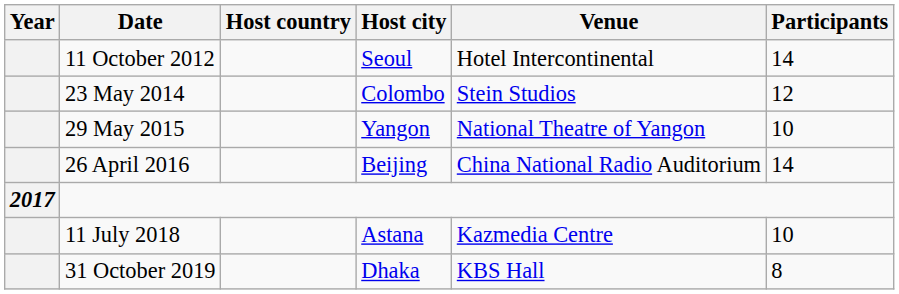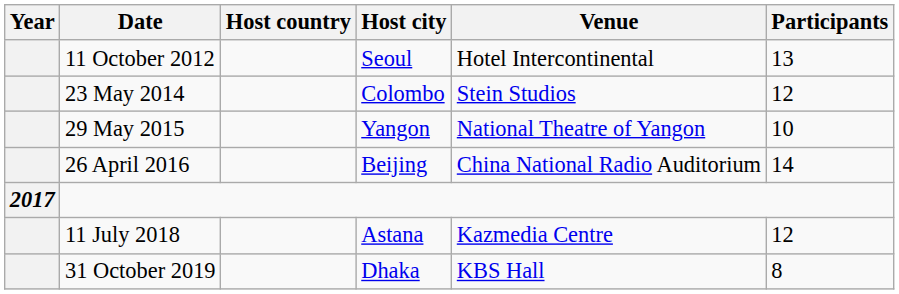11 October 2012 | Participants: 14 -> 13
11 July 2018 | Participants: 10 -> 12
